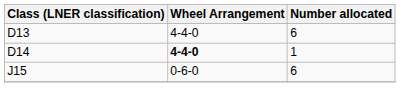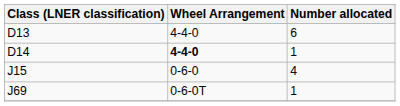J15 | Number allocated: 6 -> 4
+ row: J69 | 0-6-0T | 1
